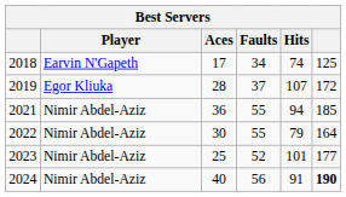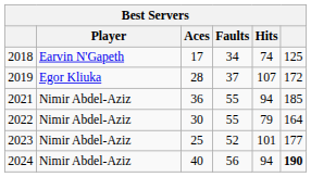2024 | Hits: 91 -> 94
